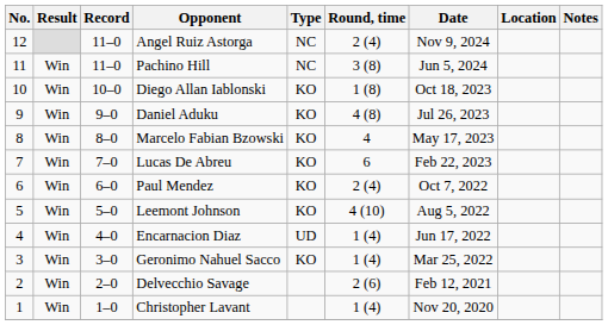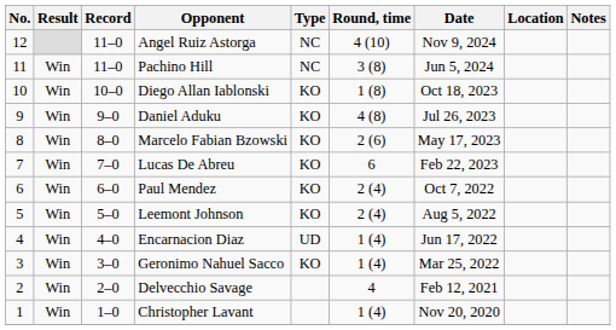Angel Ruiz Astorga | Round, time: 2 (4) -> 4 (10)
Marcelo Fabian Bzowski | Round, time: 4 -> 2 (6)
Leemont Johnson | Round, time: 4 (10) -> 2 (4)
Delvecchio Savage | Round, time: 2 (6) -> 4
